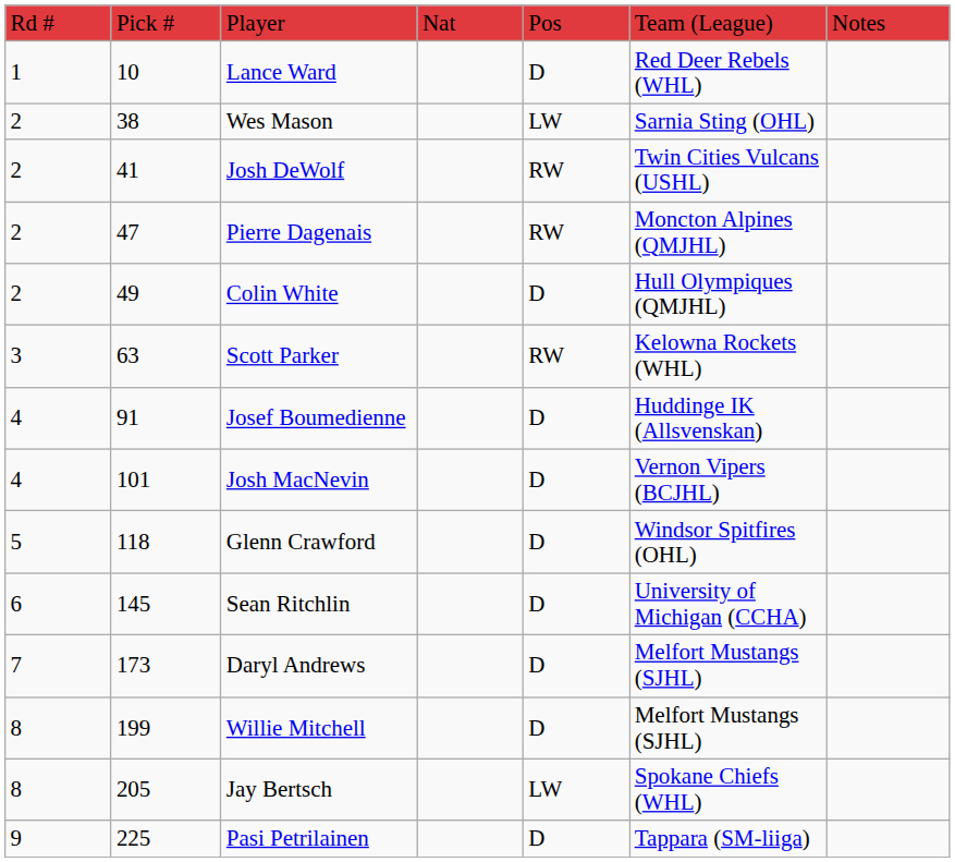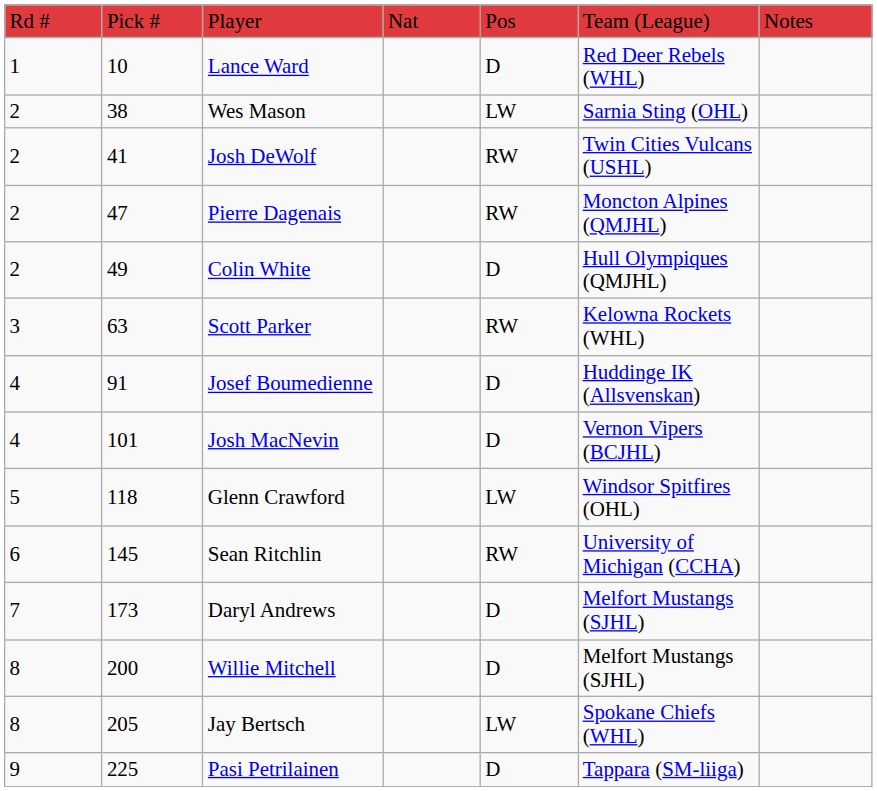Glenn Crawford | column 5: D -> LW
Sean Ritchlin | column 5: D -> RW
Willie Mitchell | column 2: 199 -> 200
